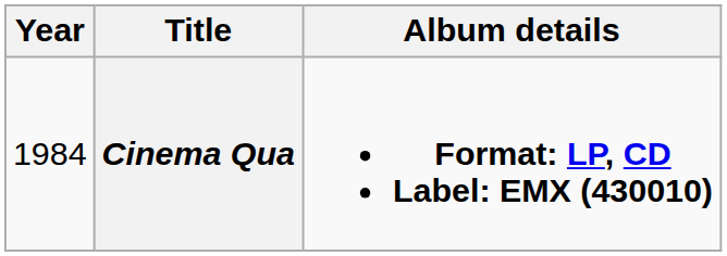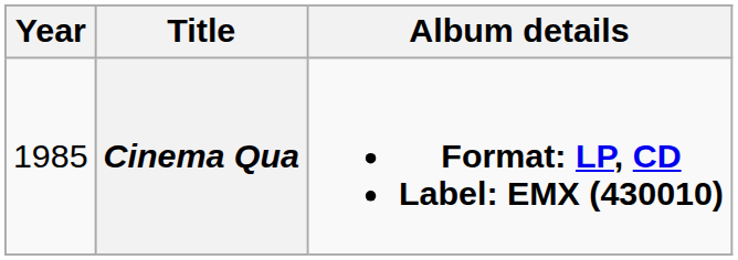Cinema Qua | Year: 1984 -> 1985
